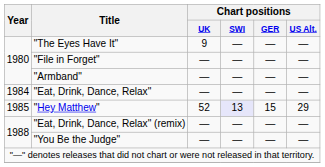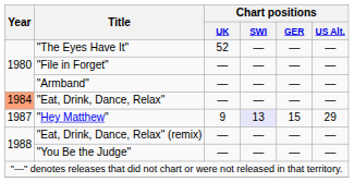"The Eyes Have It" | Chart positions / UK: 9 -> 52
"Eat, Drink, Dance, Relax" | Year: no background -> lightsalmon background
"Hey Matthew" | Year: 1985 -> 1987
"Hey Matthew" | Chart positions / UK: 52 -> 9
